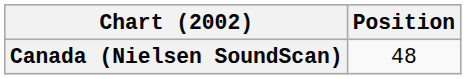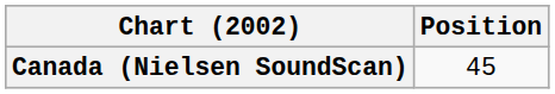Canada (Nielsen SoundScan) | Position: 48 -> 45
